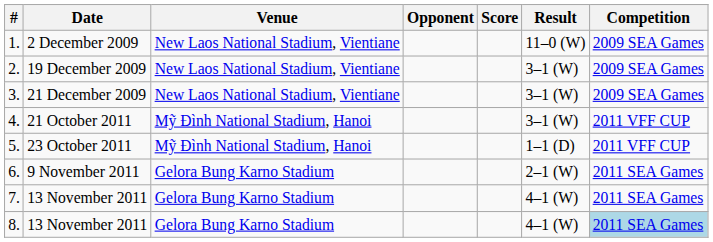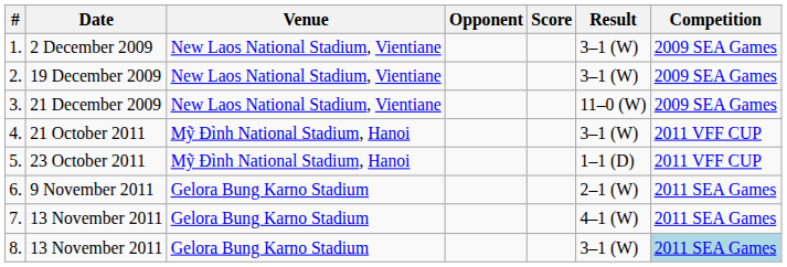1. | Result: 11–0 (W) -> 3–1 (W)
3. | Result: 3–1 (W) -> 11–0 (W)
8. | Result: 4–1 (W) -> 3–1 (W)
